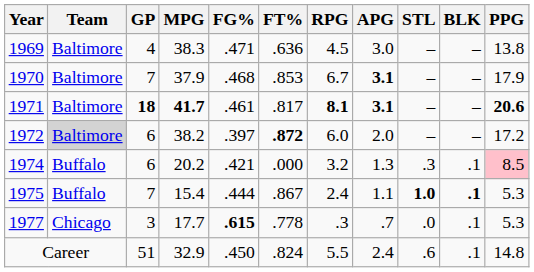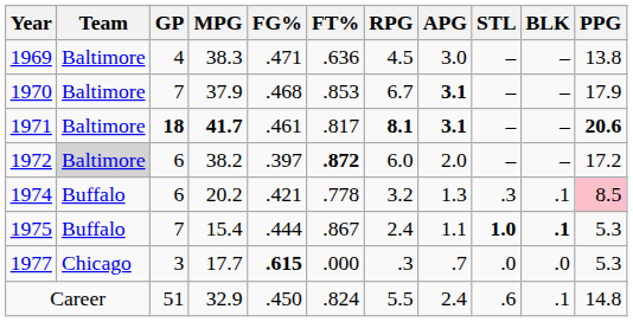1974 | FT%: .000 -> .778
1977 | FT%: .778 -> .000
1977 | BLK: .1 -> .0
